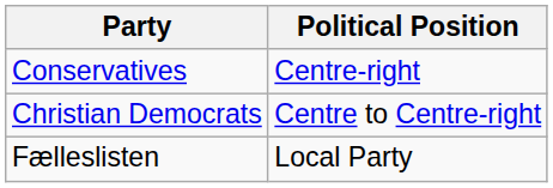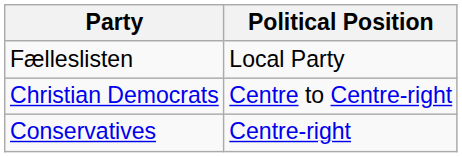rows swapped: Conservatives <-> Fælleslisten
